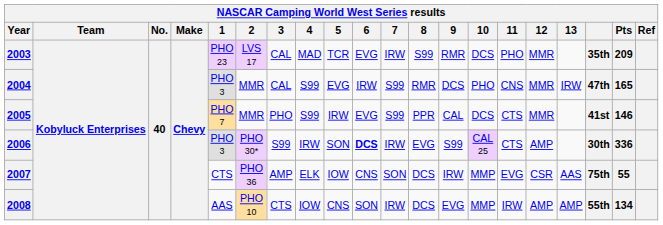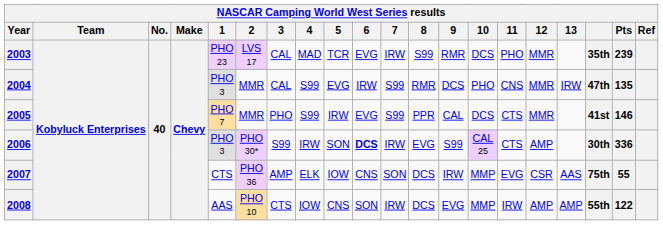2003 | Pts: 209 -> 239
2004 | Pts: 165 -> 135
2008 | Pts: 134 -> 122
